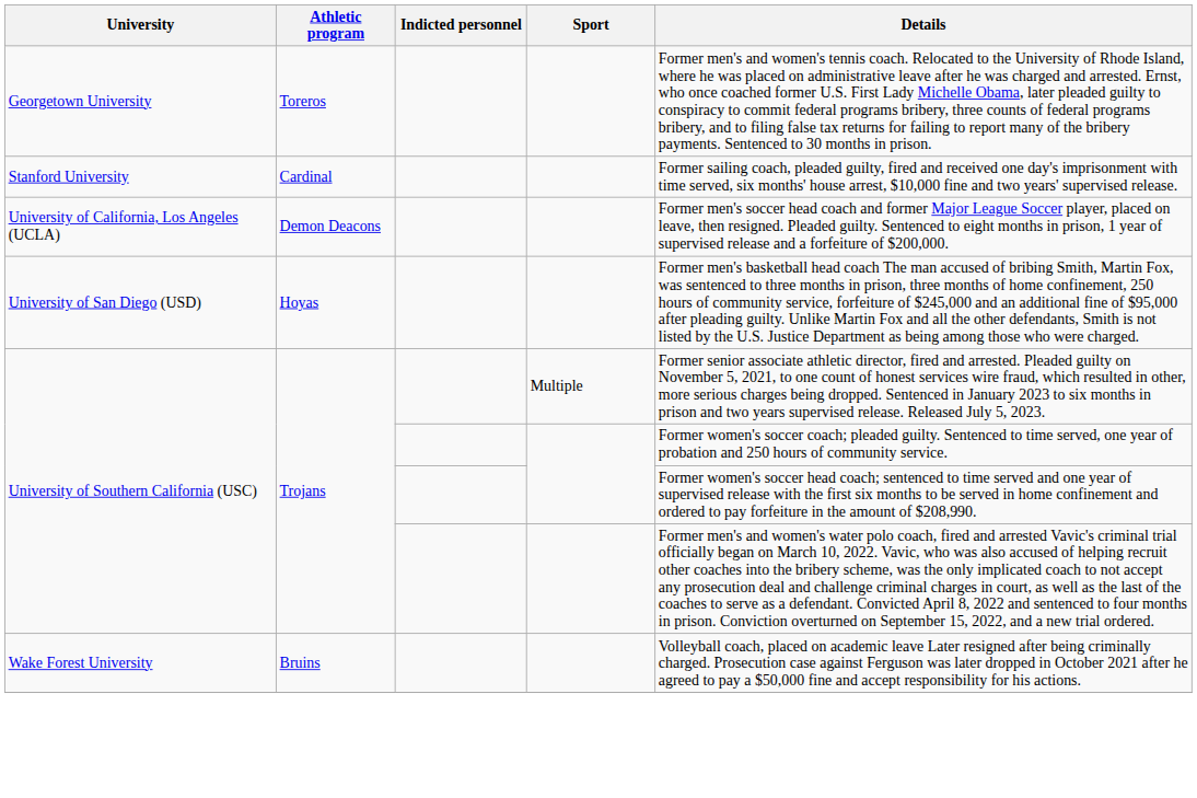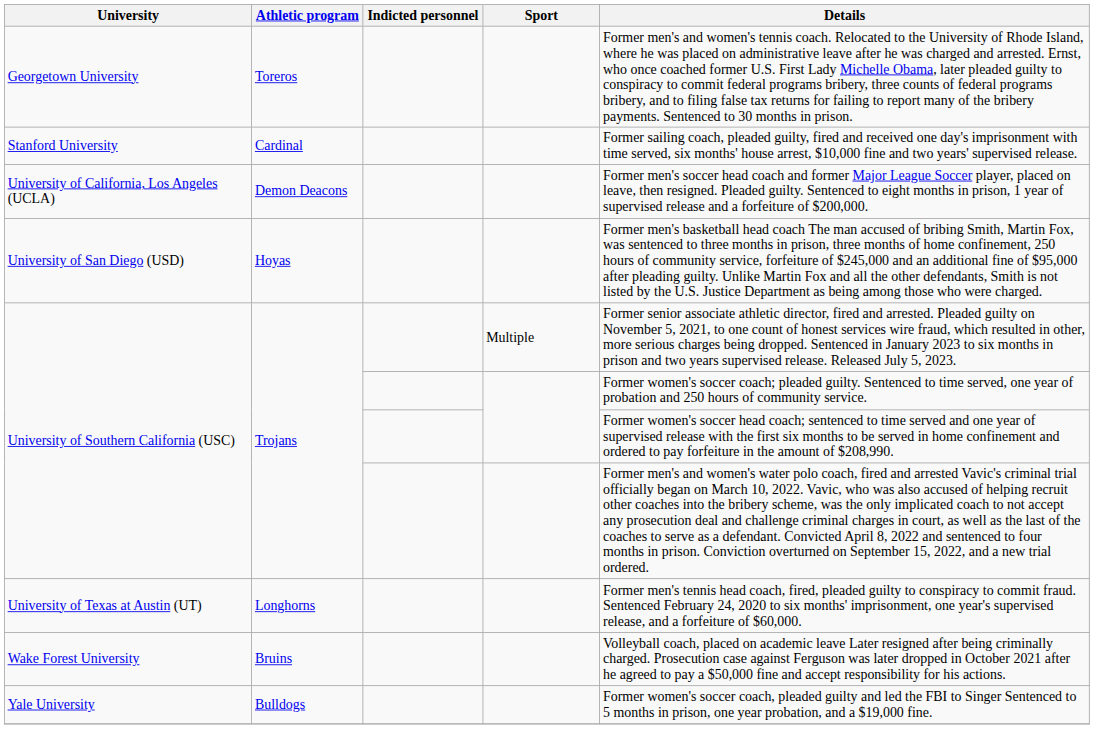+ row: University of Texas at Austin (UT) | Longhorns | Former men's tennis head coach, fired, pleaded guilty to conspiracy to commit fraud. Sentenced February 24, 2020 to six months' imprisonment, one year's supervised release, and a forfeiture of $60,000.
+ row: Yale University | Bulldogs | Former women's soccer coach, pleaded guilty and led the FBI to Singer Sentenced to 5 months in prison, one year probation, and a $19,000 fine.
